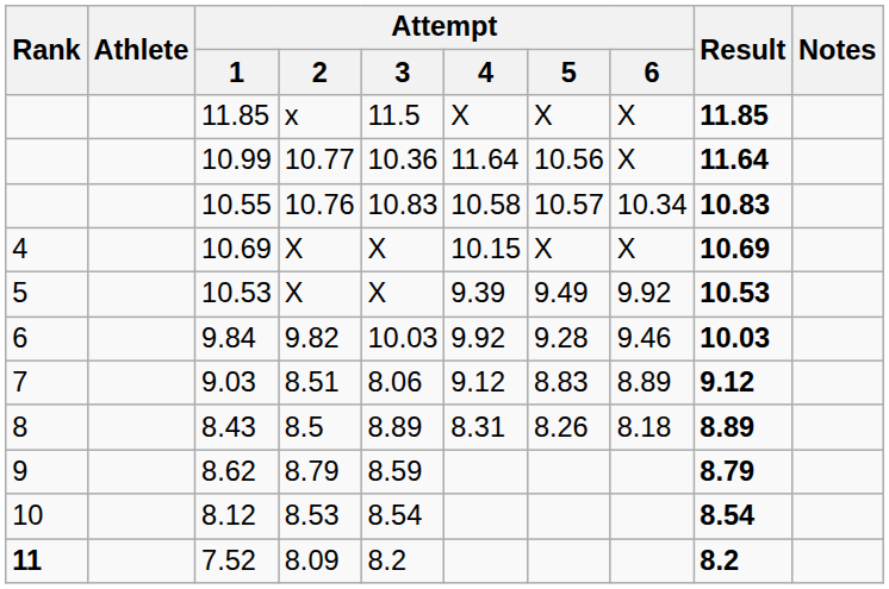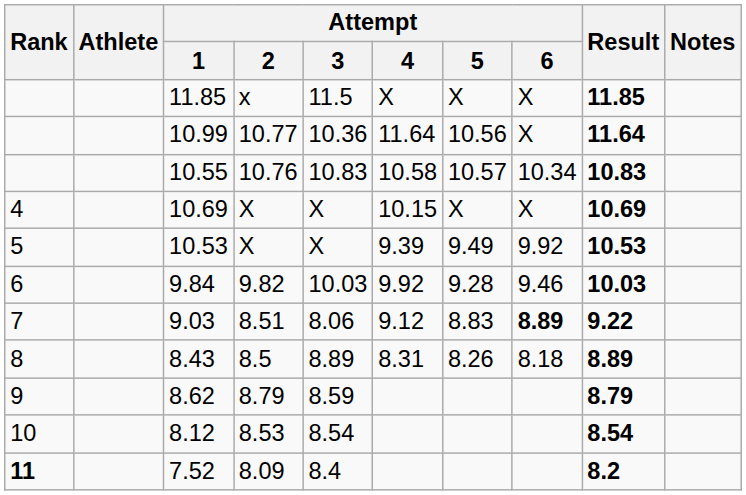9.03 | Attempt / 6: normal -> bold
9.03 | Result: 9.12 -> 9.22
7.52 | Attempt / 3: 8.2 -> 8.4
